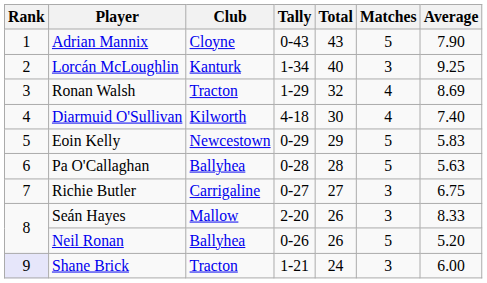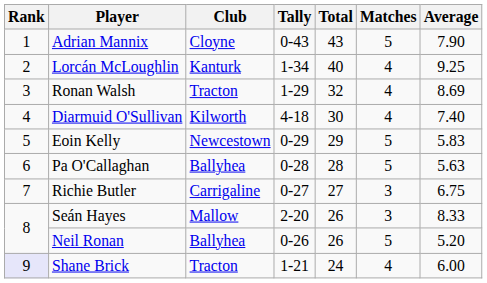Lorcán McLoughlin | Matches: 3 -> 4
Shane Brick | Matches: 3 -> 4
